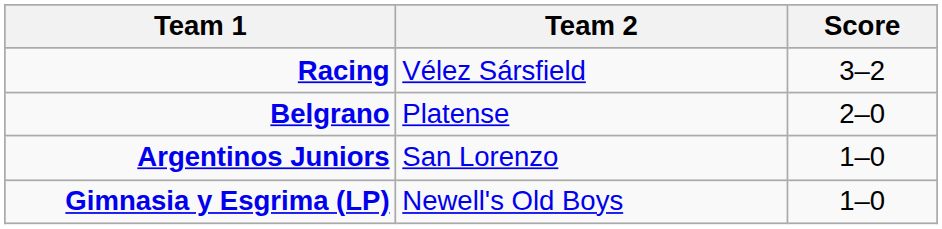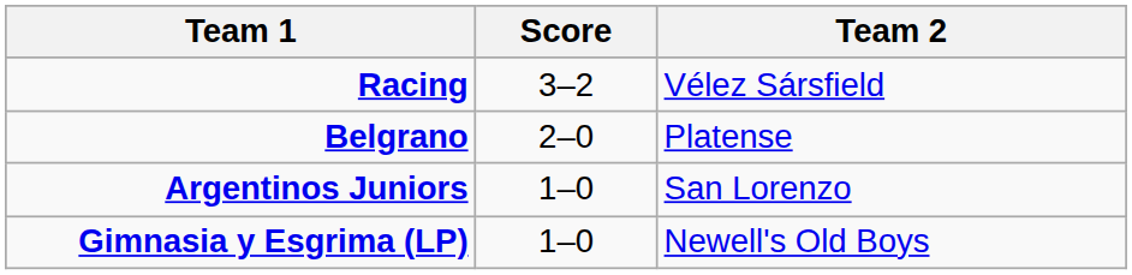columns swapped: Score <-> Team 2
